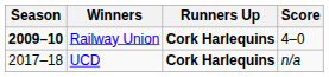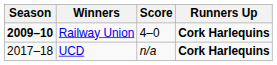columns swapped: Score <-> Runners Up
